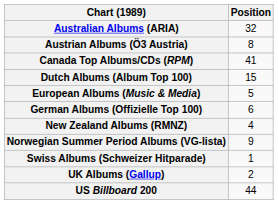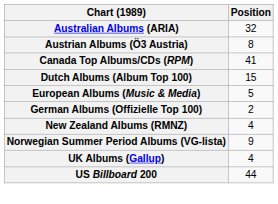German Albums (Offizielle Top 100) | Position: 6 -> 2
- row: Swiss Albums (Schweizer Hitparade) | 1
UK Albums (Gallup) | Position: 2 -> 4
